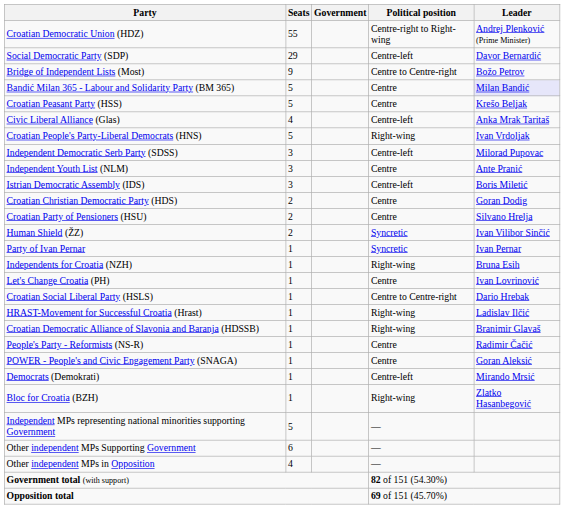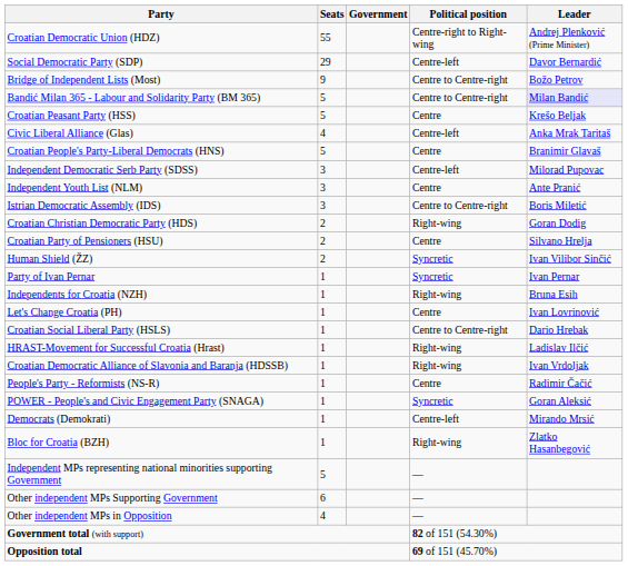Bandić Milan 365 - Labour and Solidarity Party (BM 365) | Political position: Centre -> Centre to Centre-right
Croatian People's Party-Liberal Democrats (HNS) | Political position: Right-wing -> Centre
Croatian People's Party-Liberal Democrats (HNS) | Leader: Ivan Vrdoljak -> Branimir Glavaš
Istrian Democratic Assembly (IDS) | Political position: Centre-left -> Centre to Centre-right
Croatian Christian Democratic Party (HDS) | Political position: Centre -> Right-wing
Croatian Democratic Alliance of Slavonia and Baranja (HDSSB) | Leader: Branimir Glavaš -> Ivan Vrdoljak
POWER - People's and Civic Engagement Party (SNAGA) | Political position: Centre -> Syncretic
